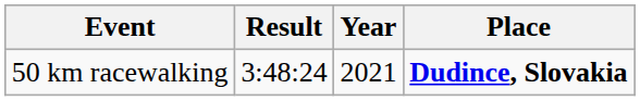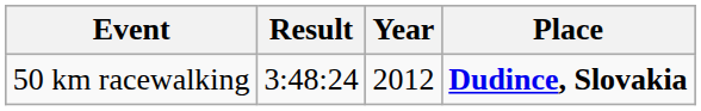50 km racewalking | Year: 2021 -> 2012
